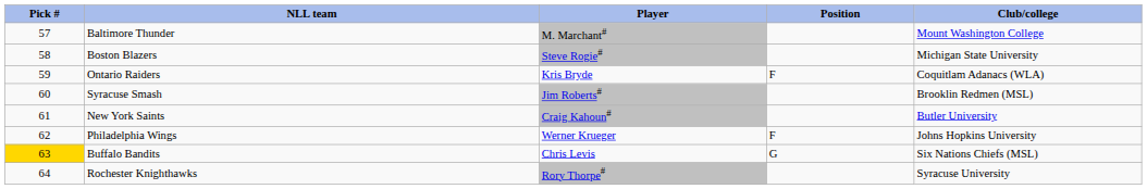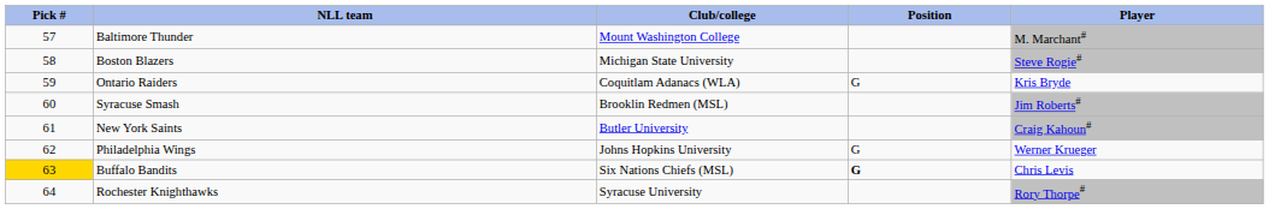columns swapped: Player <-> Club/college
Ontario Raiders | Position: F -> G
Philadelphia Wings | Position: F -> G
Buffalo Bandits | Position: normal -> bold
